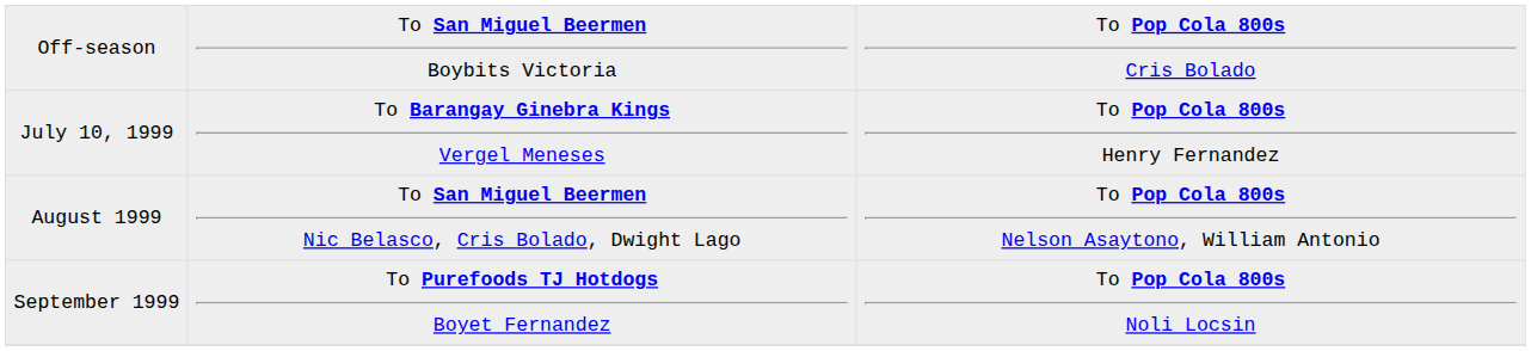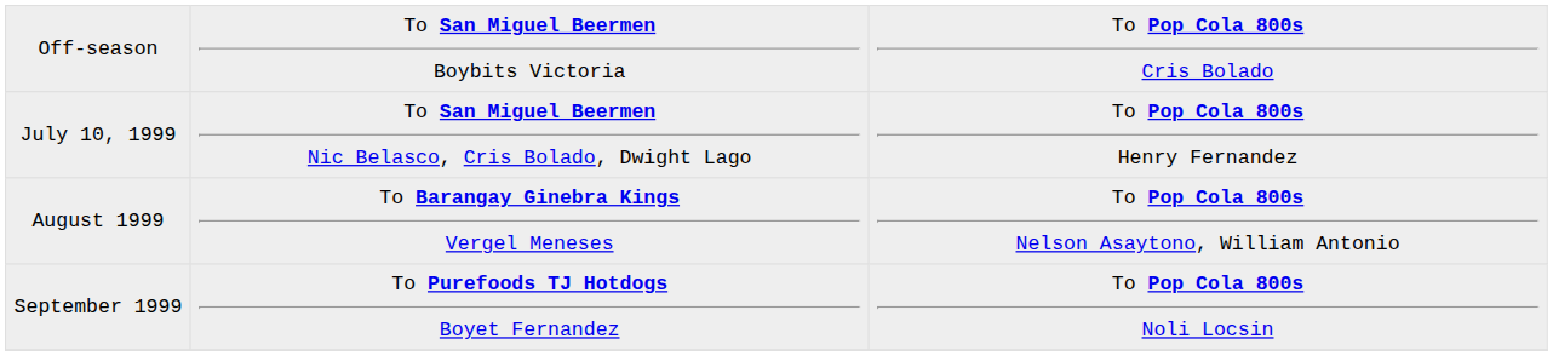July 10, 1999 | column 2: To Barangay Ginebra Kings Vergel Meneses -> To San Miguel Beermen Nic Belasco, Cris Bolado, Dwight Lago
August 1999 | column 2: To San Miguel Beermen Nic Belasco, Cris Bolado, Dwight Lago -> To Barangay Ginebra Kings Vergel Meneses
